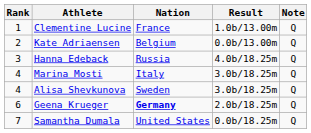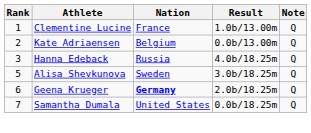- row: 4 | Marina Mosti | Italy | 3.0b/18.25m | Q
Alisa Shevkunova | Rank: 4 -> 5
